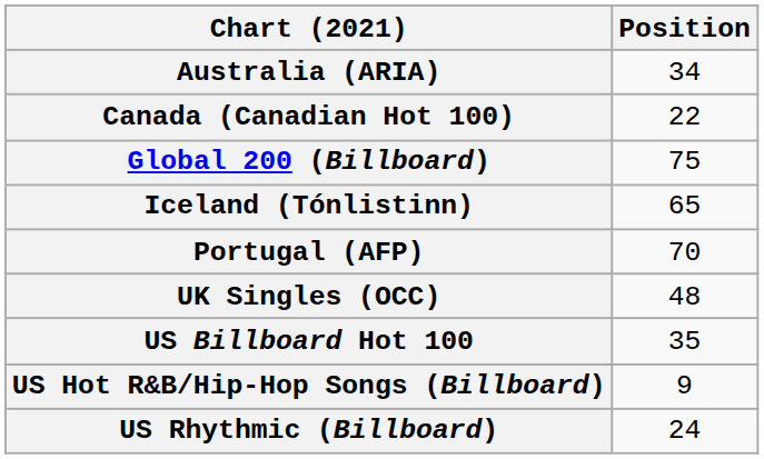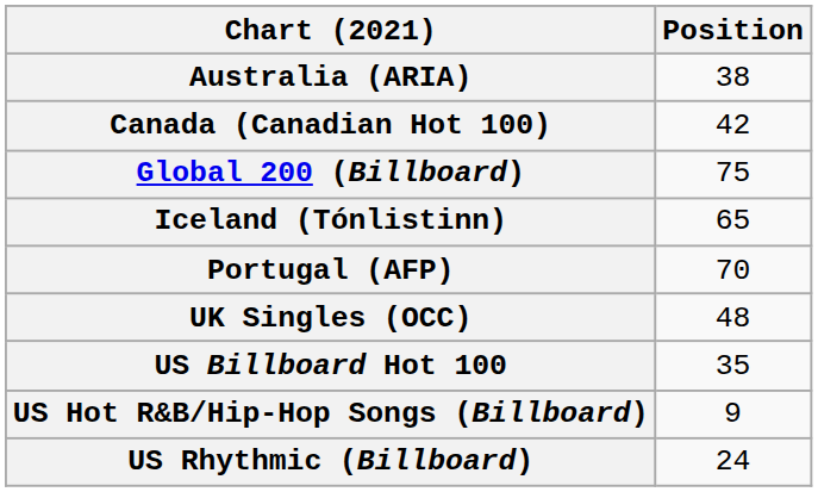Australia (ARIA) | Position: 34 -> 38
Canada (Canadian Hot 100) | Position: 22 -> 42
